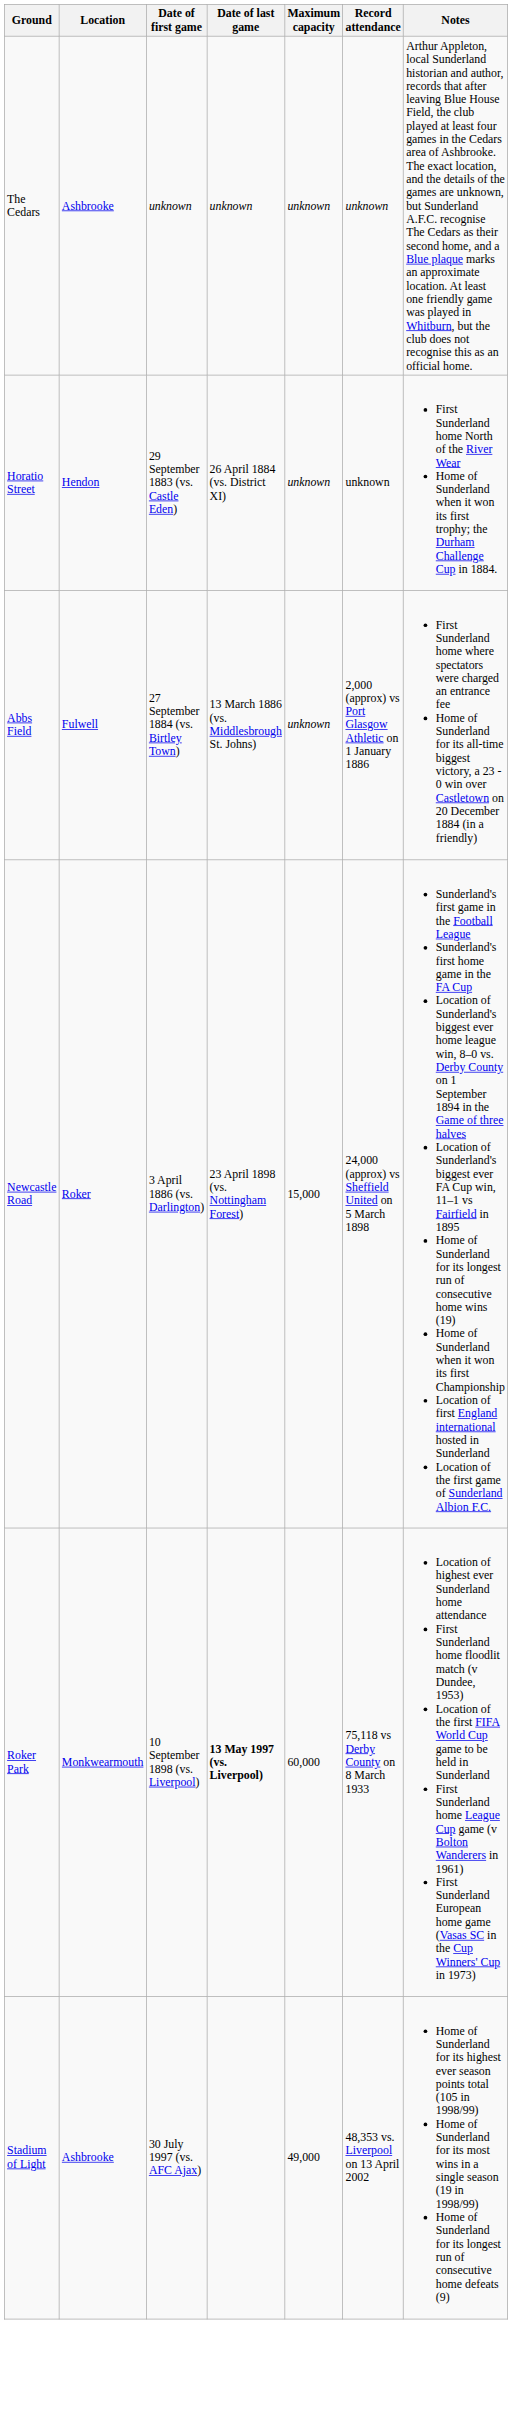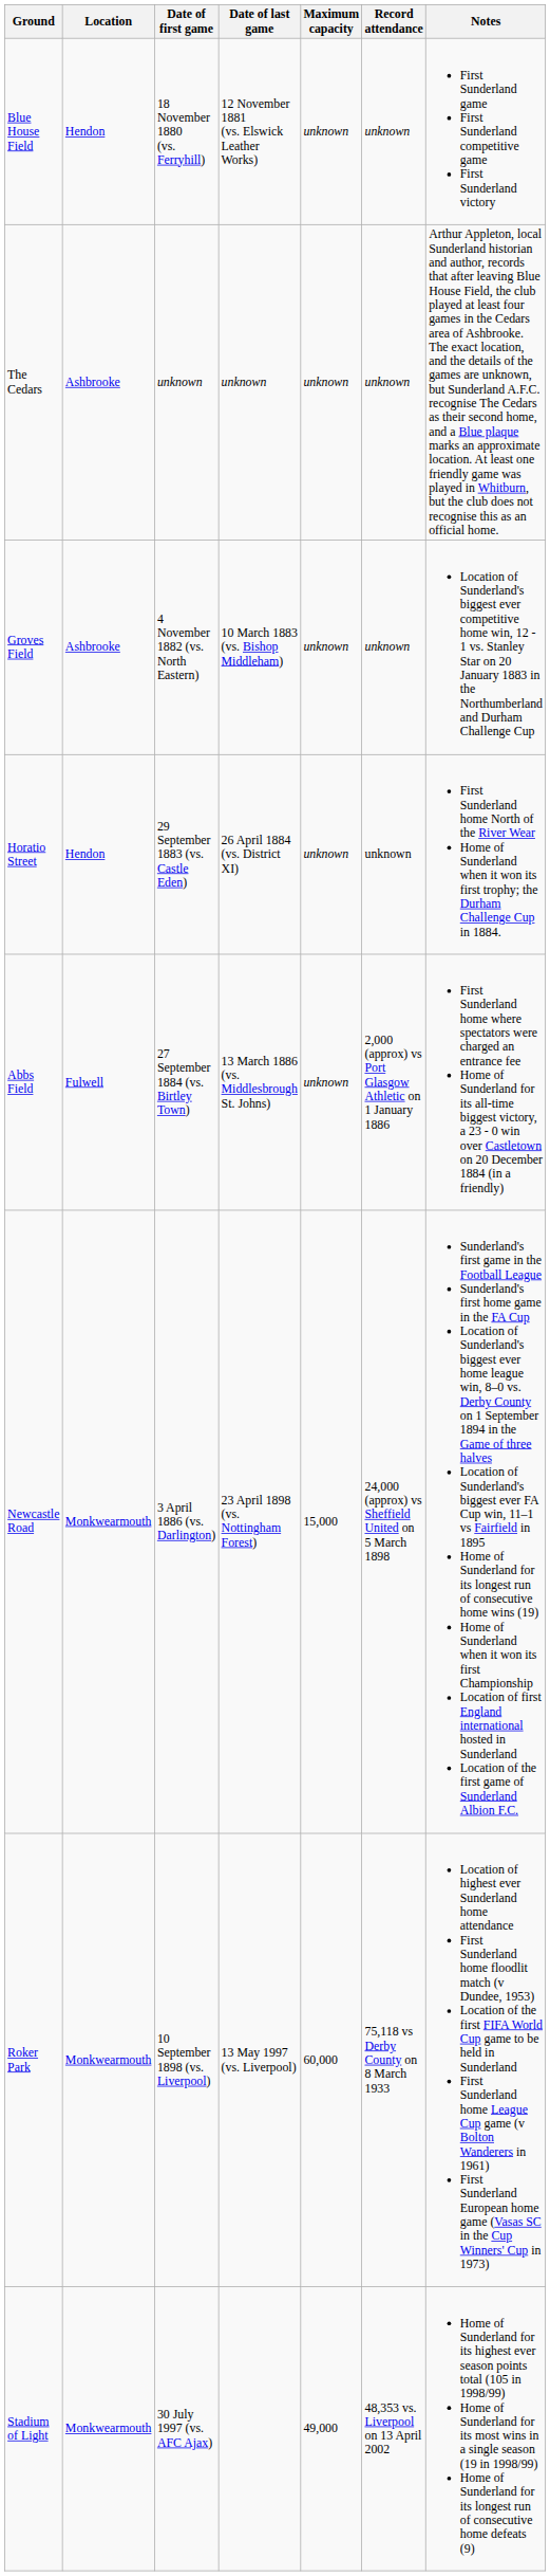+ row: Blue House Field | Hendon | 18 November 1880 (vs. Ferryhill) | 12 November 1881 (vs. Elswick Leather Works) | unknown | unknown | First Sunderland game First Sunderland competitive game First Sunderland victory
+ row: Groves Field | Ashbrooke | 4 November 1882 (vs. North Eastern) | 10 March 1883 (vs. Bishop Middleham) | unknown | unknown | Location of Sunderland's biggest ever competitive home win, 12 - 1 vs. Stanley Star on 20 January 1883 in the Northumberland and Durham Challenge Cup
Newcastle Road | Location: Roker -> Monkwearmouth
Roker Park | Date of last game: bold -> normal
Stadium of Light | Location: Ashbrooke -> Monkwearmouth
